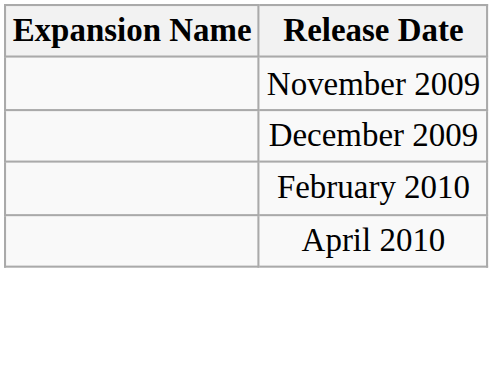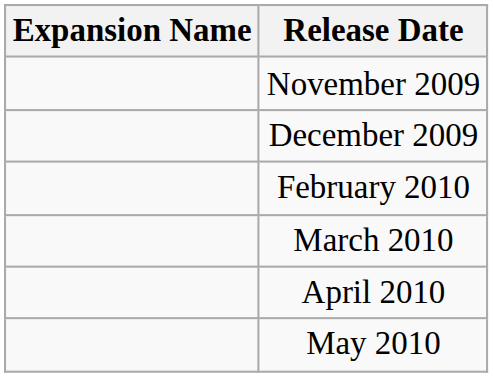+ row: March 2010
+ row: May 2010
